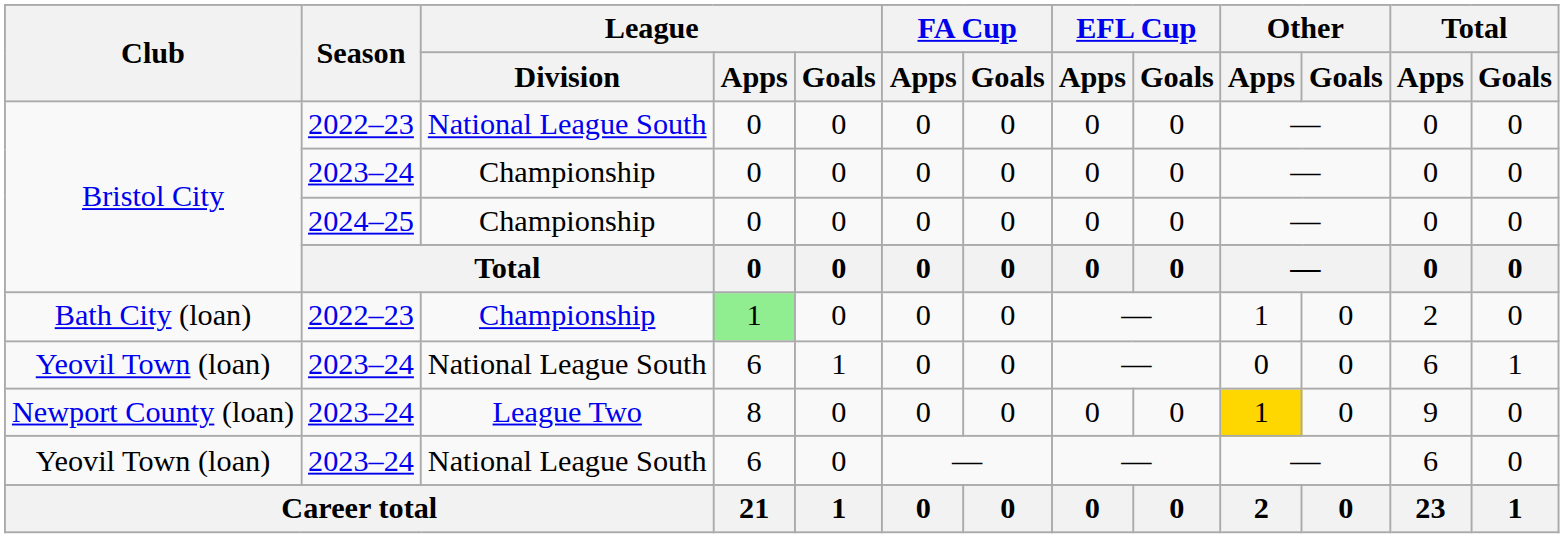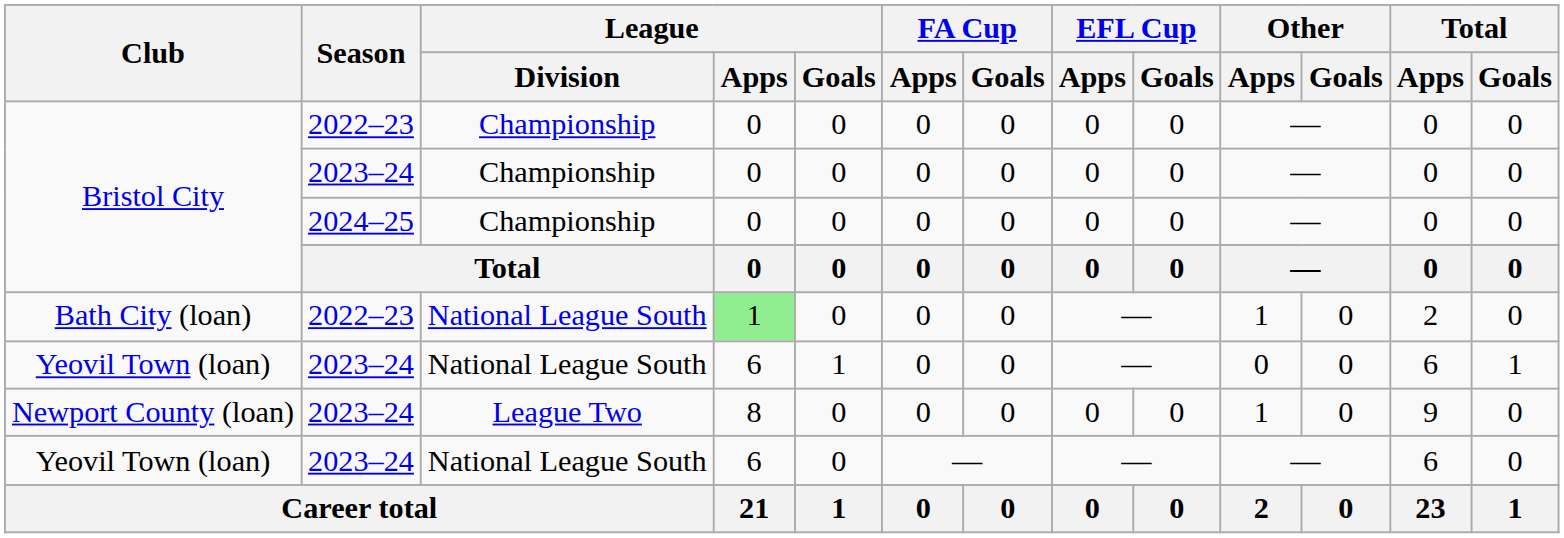Bristol City / 2022–23 | League / Division: National League South -> Championship
Bath City (loan) | League / Division: Championship -> National League South
Newport County (loan) | Other / Apps: gold background -> no background
